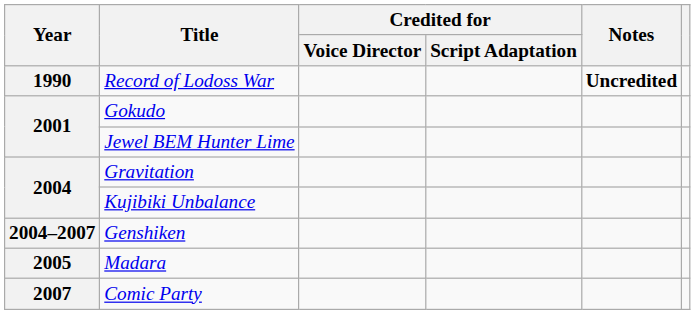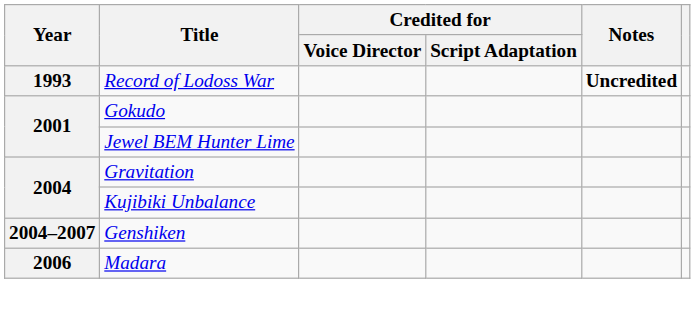Record of Lodoss War | Year: 1990 -> 1993
Madara | Year: 2005 -> 2006
- row: 2007 | Comic Party
